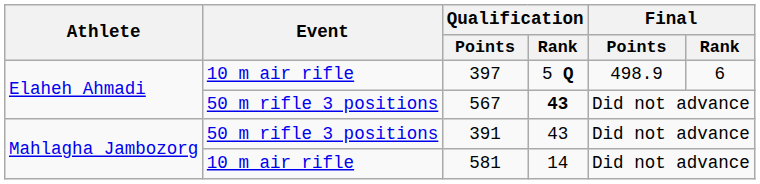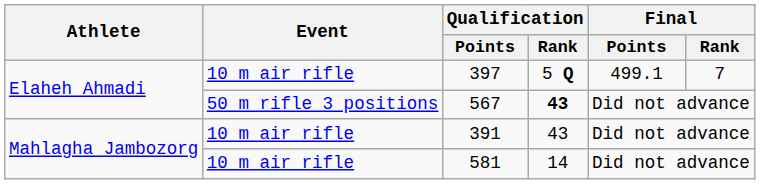397 | Final / Points: 498.9 -> 499.1
397 | Final / Rank: 6 -> 7
391 | Event: 50 m rifle 3 positions -> 10 m air rifle
